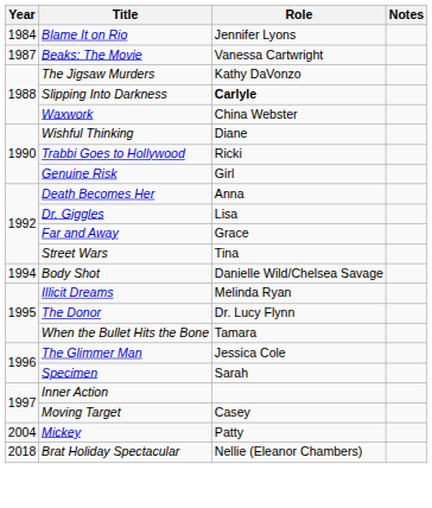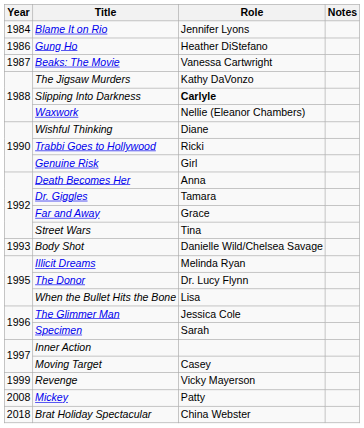+ row: 1986 | Gung Ho | Heather DiStefano
Waxwork | Role: China Webster -> Nellie (Eleanor Chambers)
Dr. Giggles | Role: Lisa -> Tamara
Body Shot | Year: 1994 -> 1993
When the Bullet Hits the Bone | Role: Tamara -> Lisa
+ row: 1999 | Revenge | Vicky Mayerson
Mickey | Year: 2004 -> 2008
Brat Holiday Spectacular | Role: Nellie (Eleanor Chambers) -> China Webster
